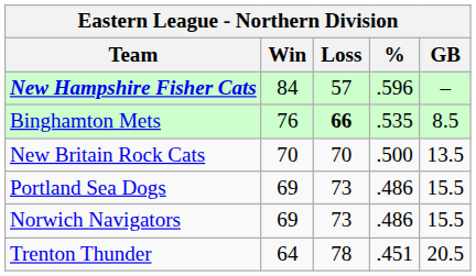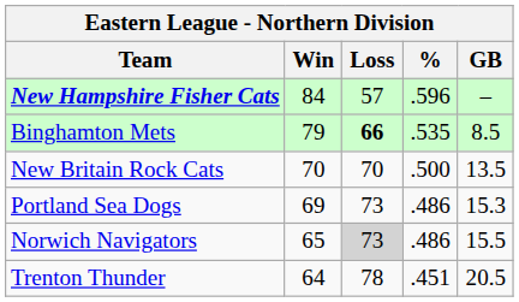Binghamton Mets | Win: 76 -> 79
Portland Sea Dogs | GB: 15.5 -> 15.3
Norwich Navigators | Win: 69 -> 65
Norwich Navigators | Loss: no background -> lightgrey background
